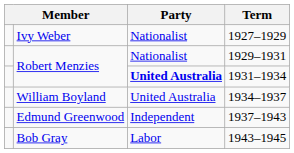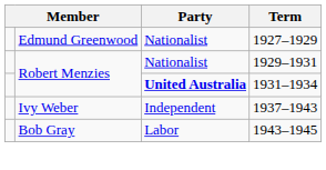1927–1929 | column 2: Ivy Weber -> Edmund Greenwood
- row: William Boyland | United Australia | 1934–1937
1937–1943 | column 2: Edmund Greenwood -> Ivy Weber
